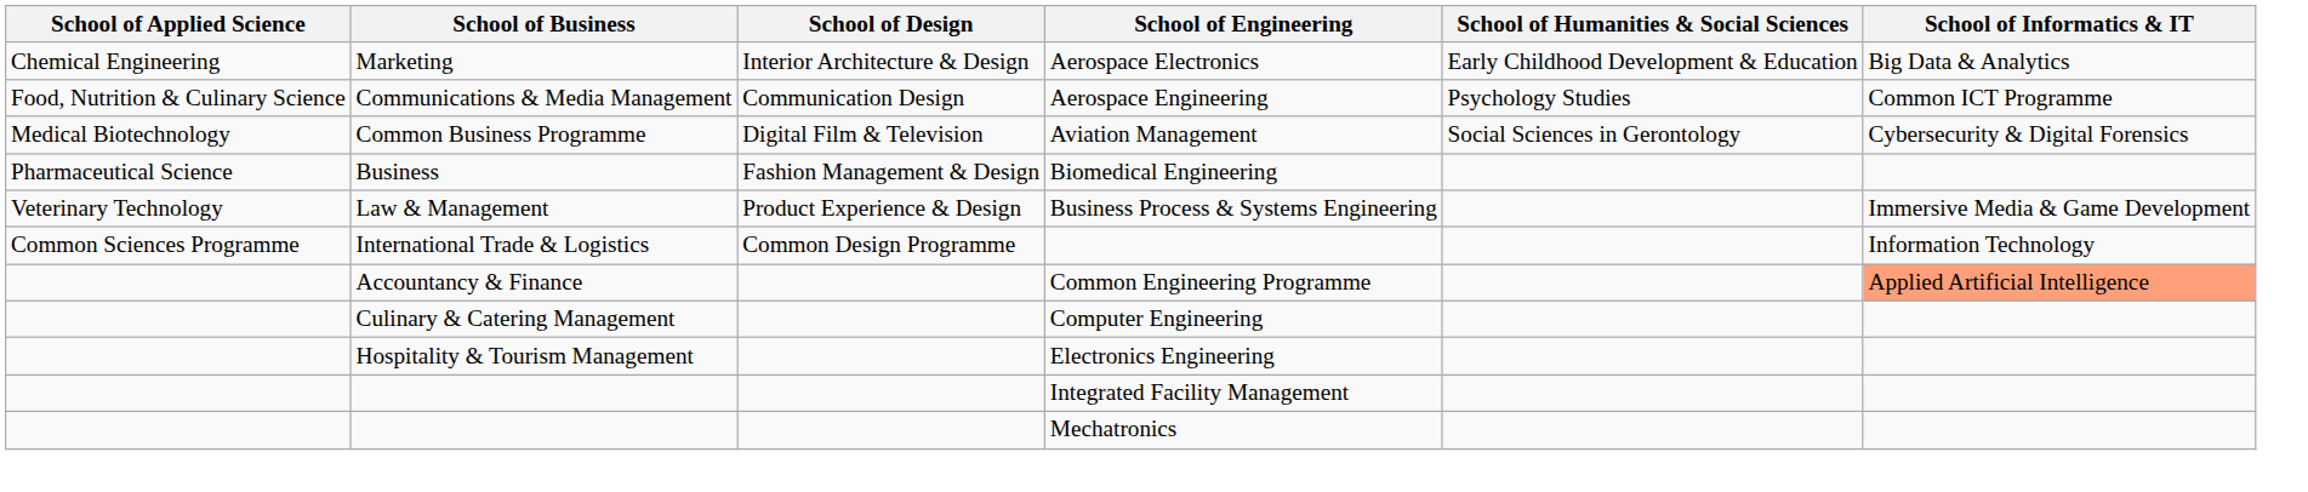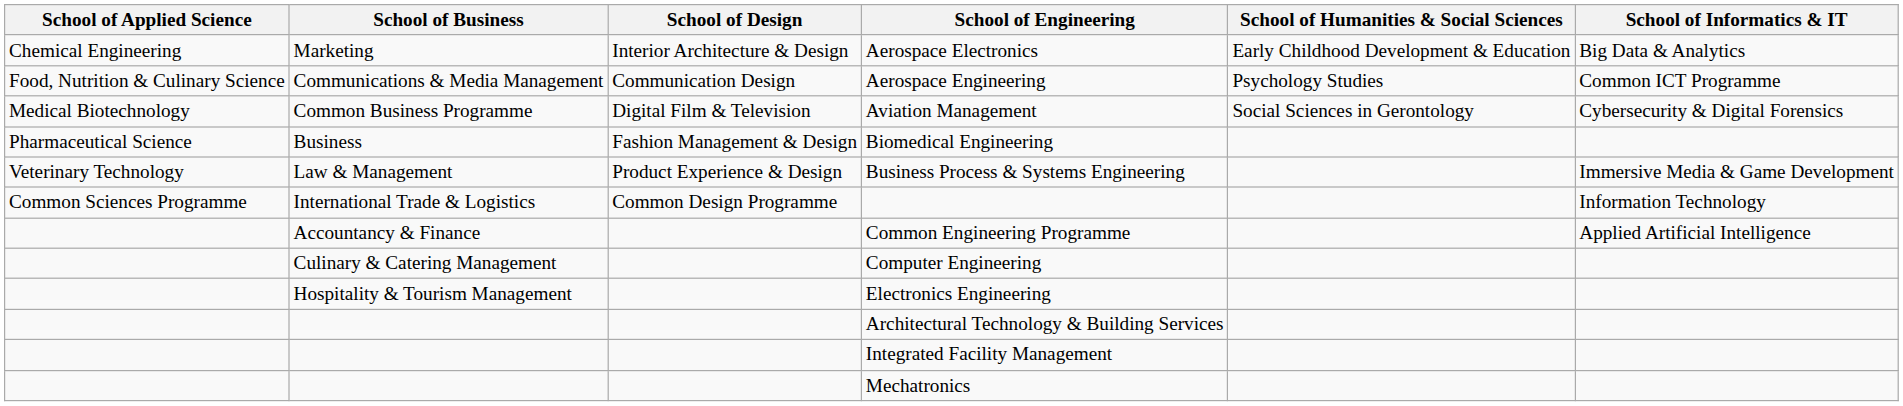Common Engineering Programme | School of Informatics & IT: lightsalmon background -> no background
+ row: Architectural Technology & Building Services
